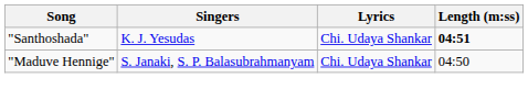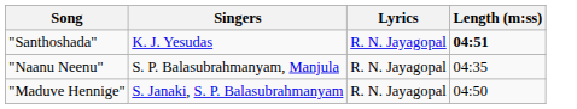"Santhoshada" | Lyrics: Chi. Udaya Shankar -> R. N. Jayagopal
+ row: "Naanu Neenu" | S. P. Balasubrahmanyam, Manjula | R. N. Jayagopal | 04:35
"Maduve Hennige" | Lyrics: Chi. Udaya Shankar -> R. N. Jayagopal
